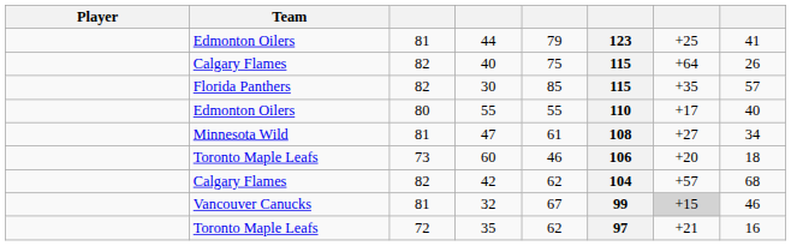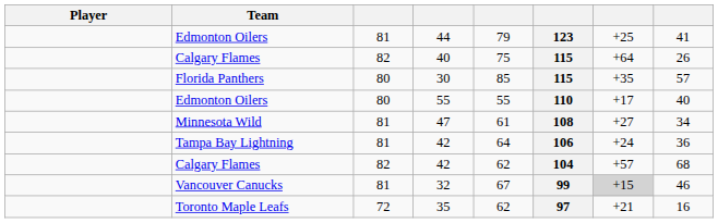30 | column 3: 82 -> 80
- row: Toronto Maple Leafs | 73 | 60 | 46 | 106 | +20 | 18
+ row: Tampa Bay Lightning | 81 | 42 | 64 | 106 | +24 | 36
